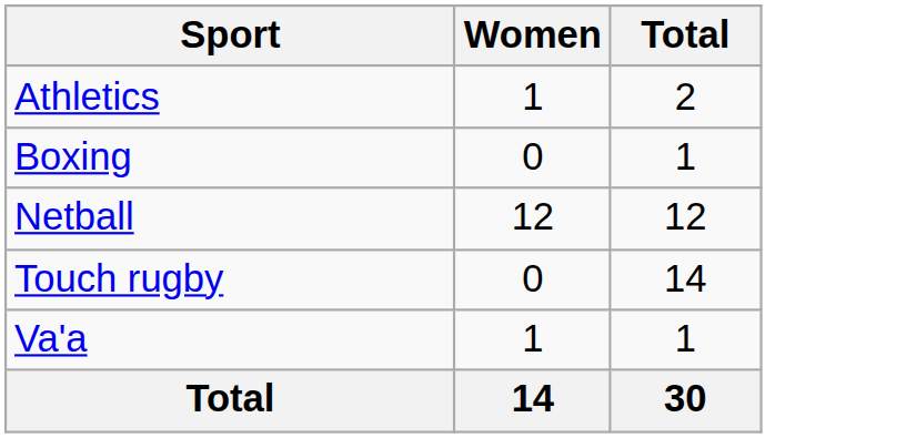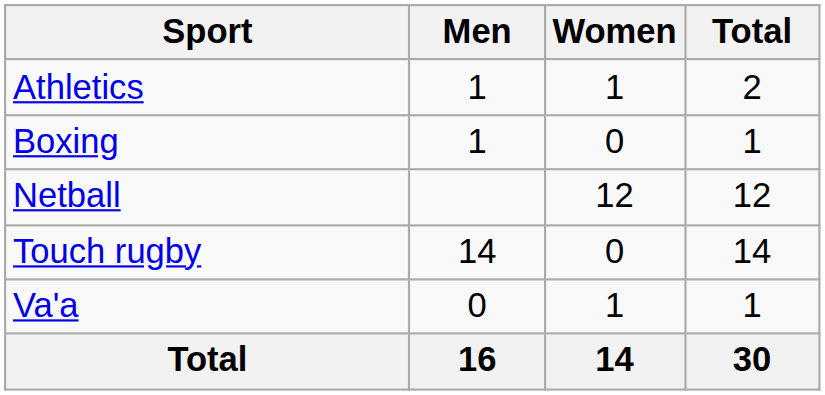+ column: Men | 1 | 1 | 14 | 0 | 16
